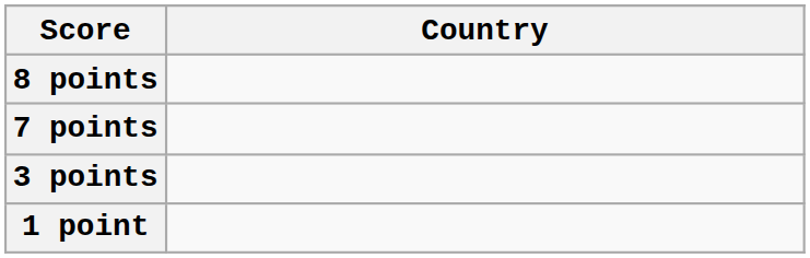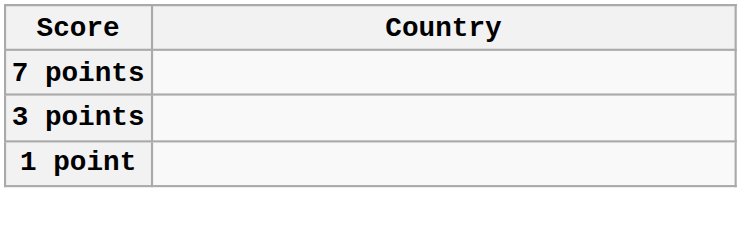- row: 8 points
